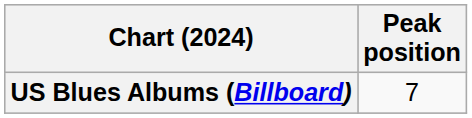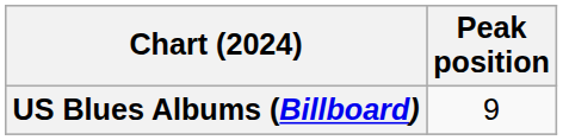US Blues Albums (Billboard) | Peak position: 7 -> 9
